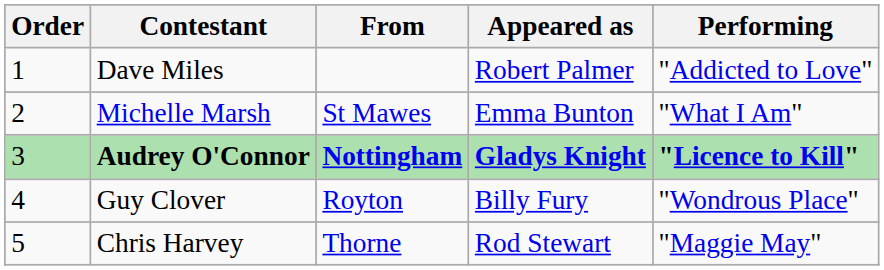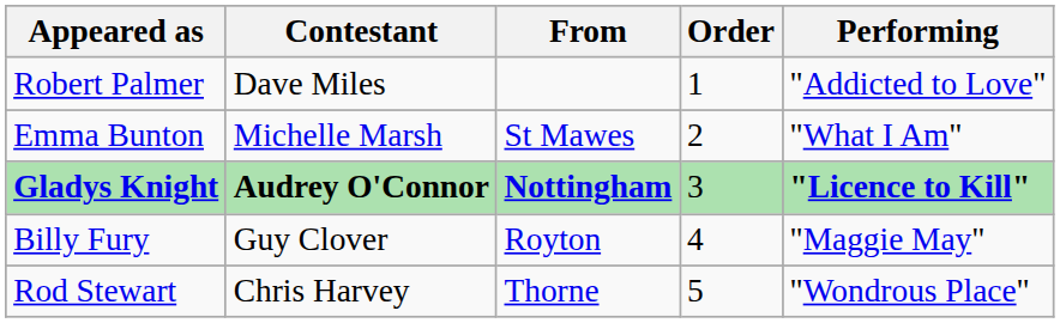columns swapped: Order <-> Appeared as
Guy Clover | Performing: "Wondrous Place" -> "Maggie May"
Chris Harvey | Performing: "Maggie May" -> "Wondrous Place"
